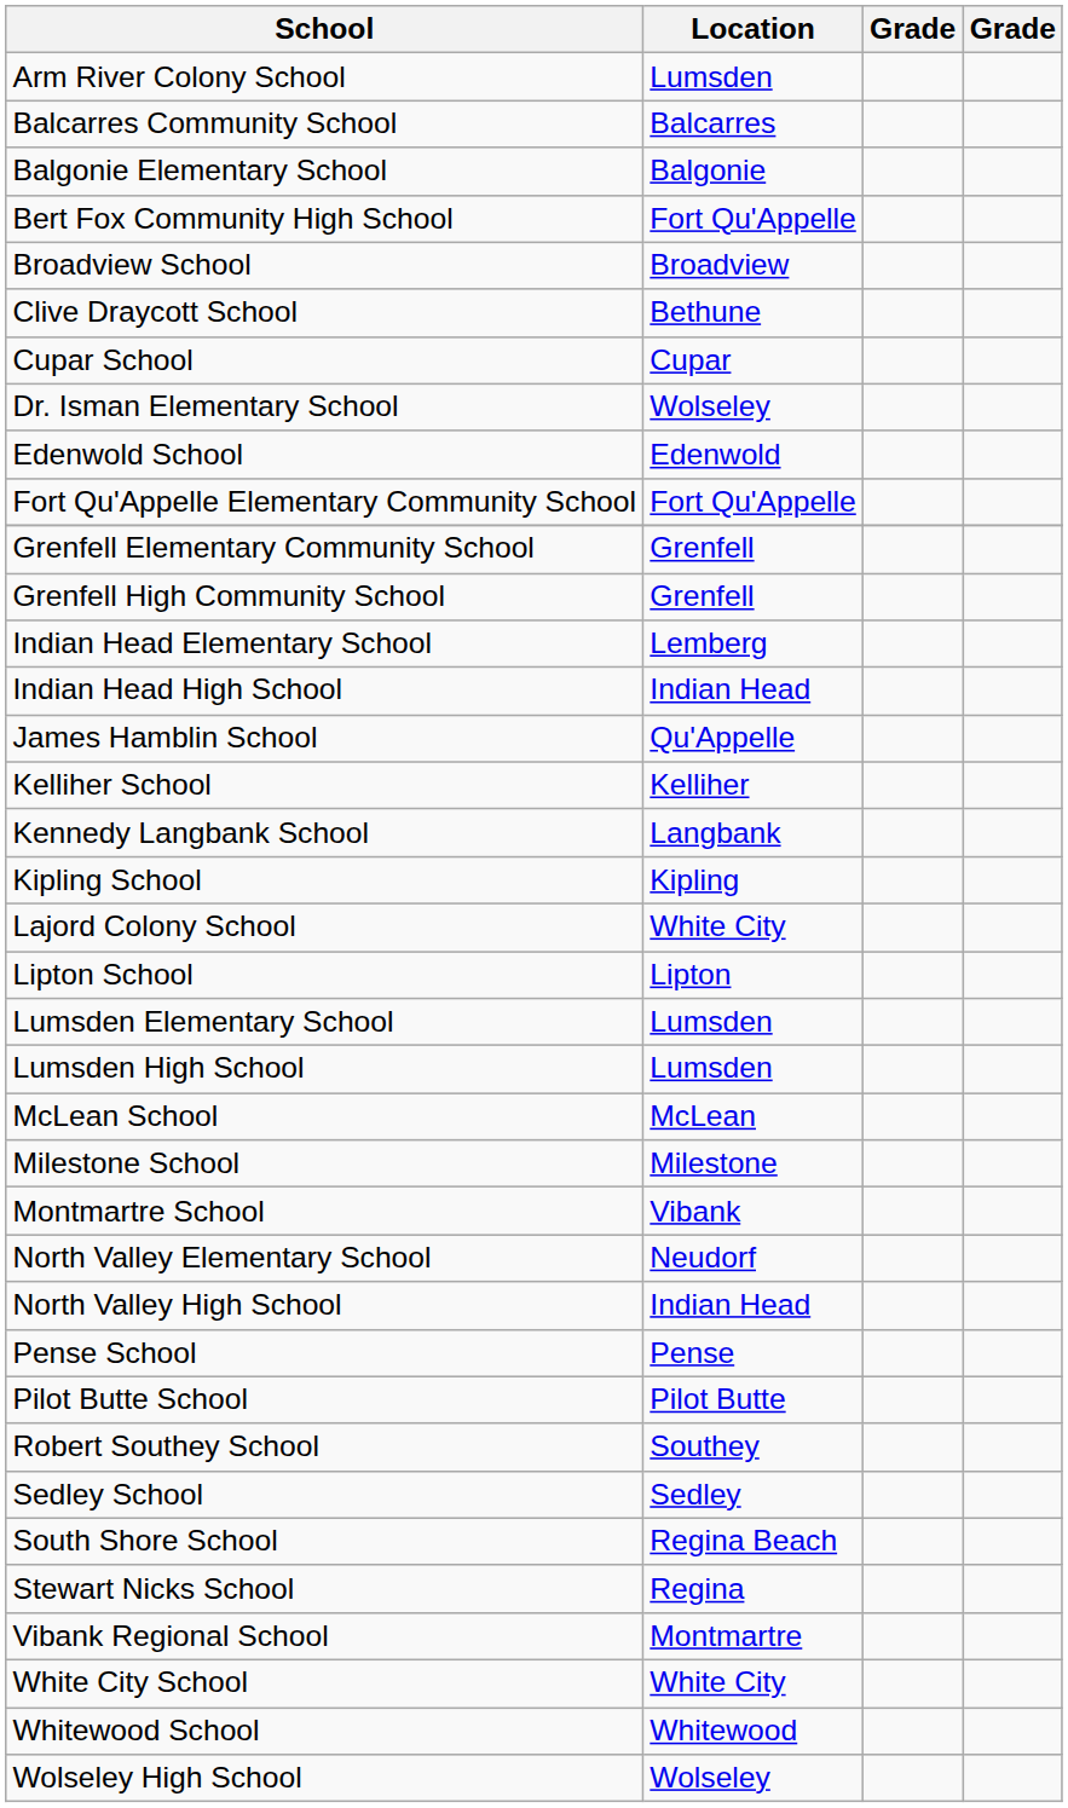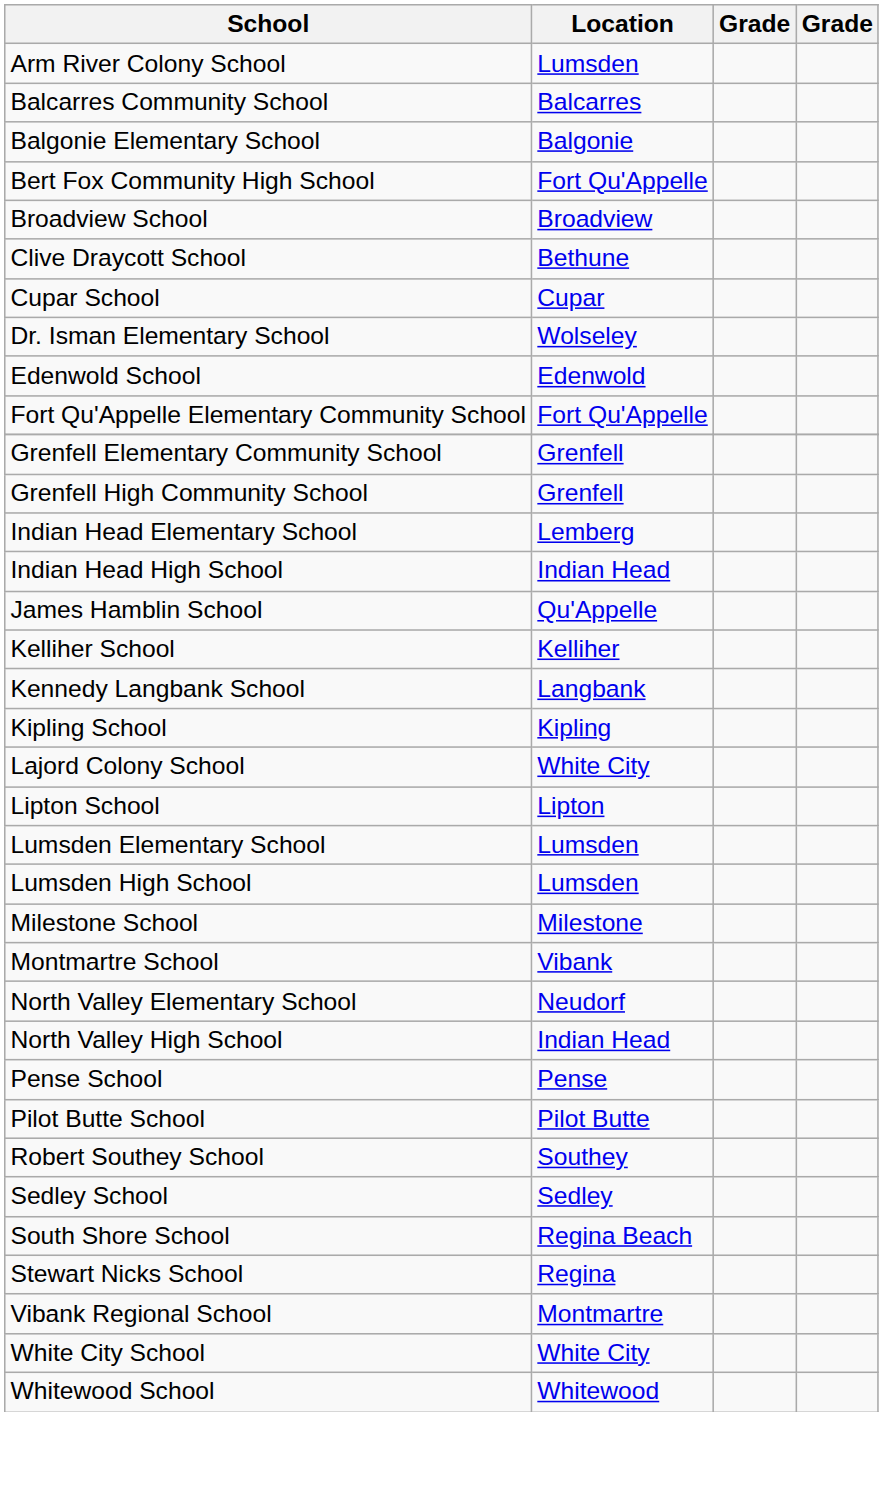- row: McLean School | McLean
- row: Wolseley High School | Wolseley
